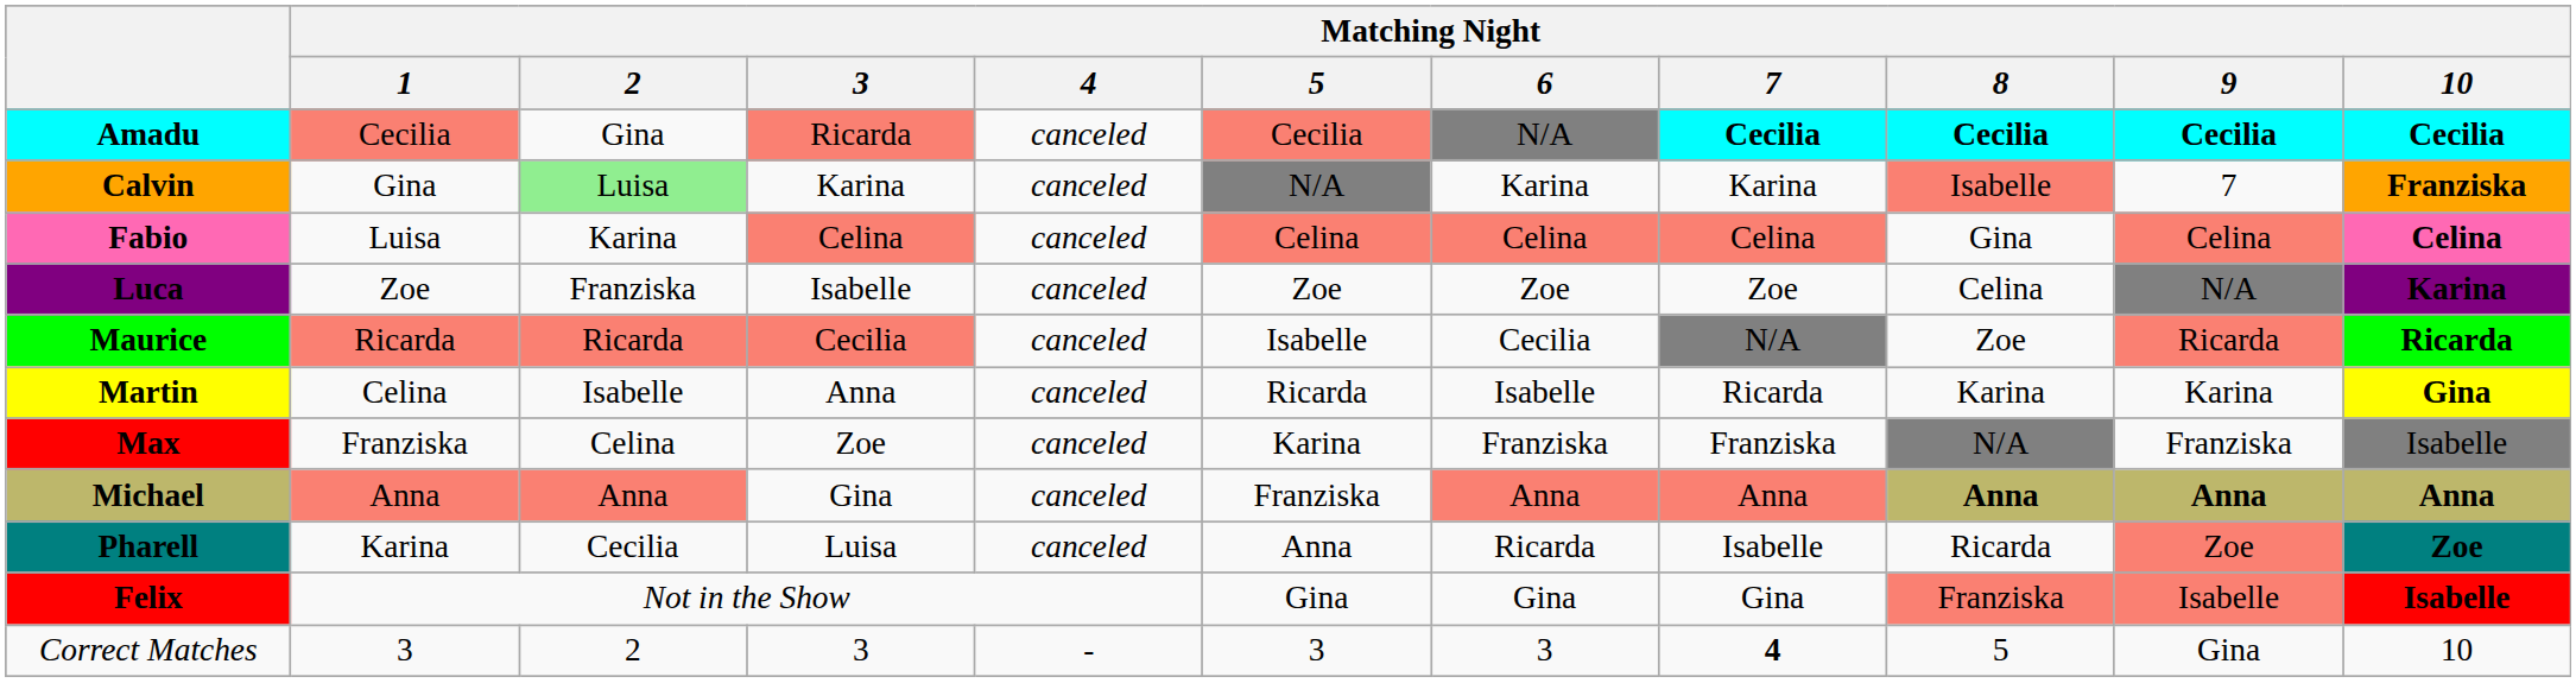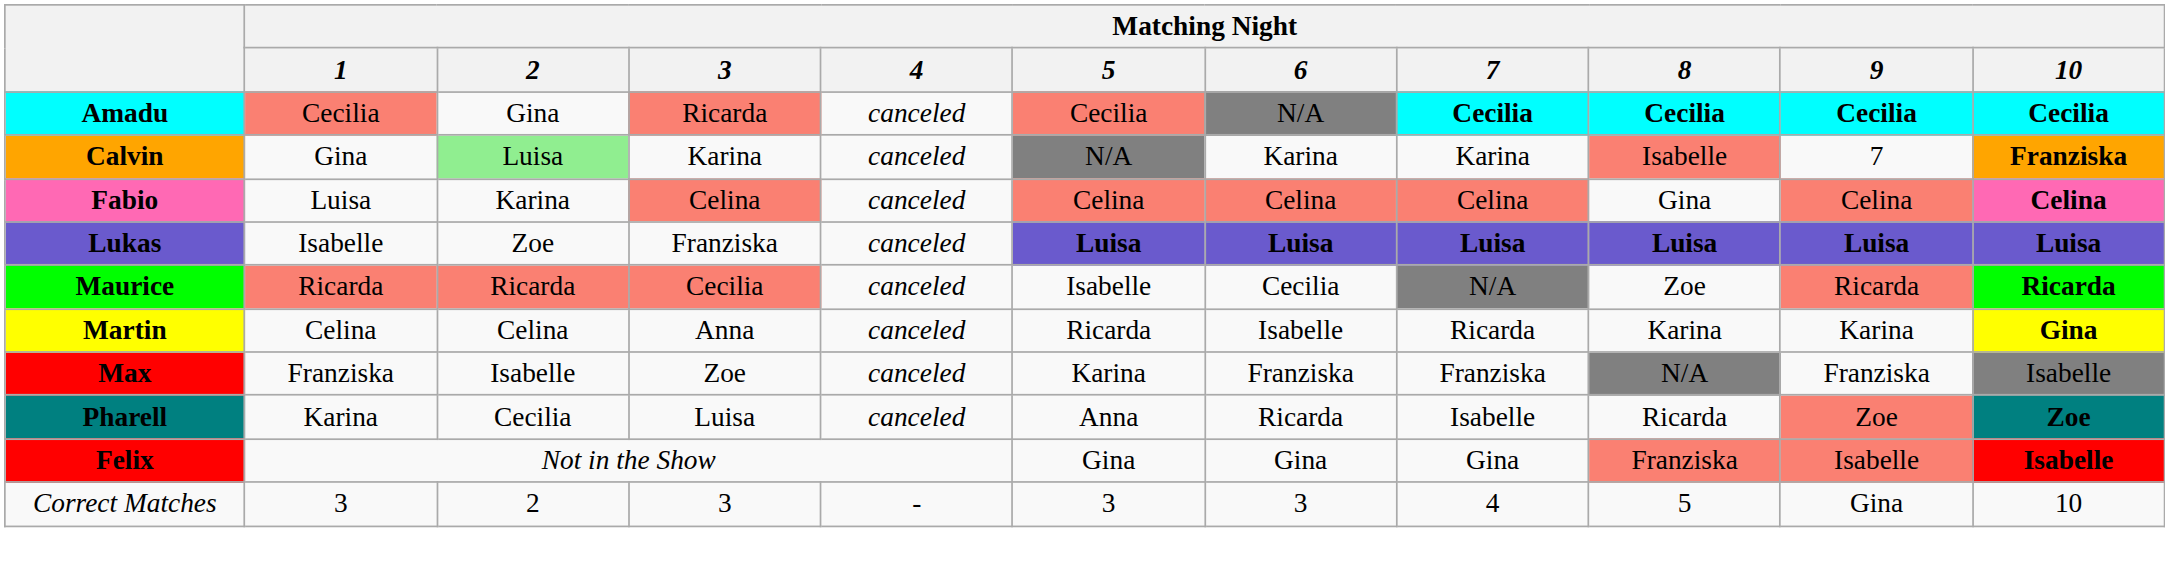- row: Luca | Zoe | Franziska | Isabelle | canceled | Zoe | Zoe | Zoe | Celina | N/A | Karina
+ row: Lukas | Isabelle | Zoe | Franziska | canceled | Luisa | Luisa | Luisa | Luisa | Luisa | Luisa
Martin | Matching Night / 2: Isabelle -> Celina
Max | Matching Night / 2: Celina -> Isabelle
- row: Michael | Anna | Anna | Gina | canceled | Franziska | Anna | Anna | Anna | Anna | Anna
Correct Matches | Matching Night / 7: bold -> normal
